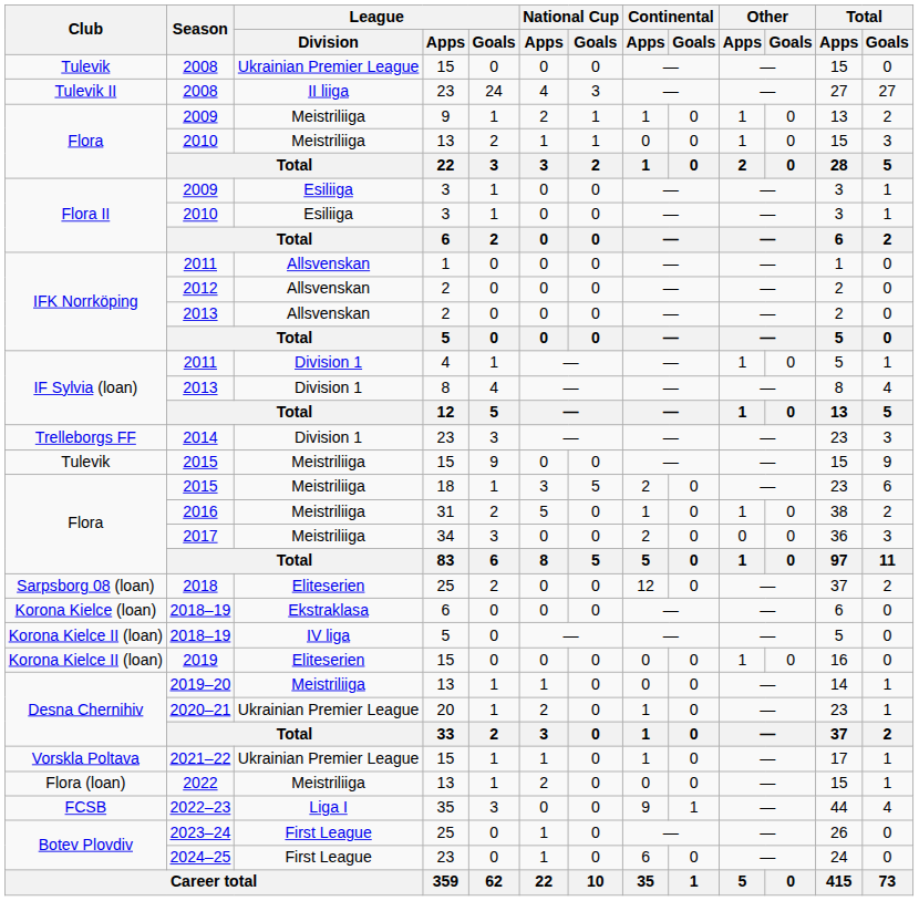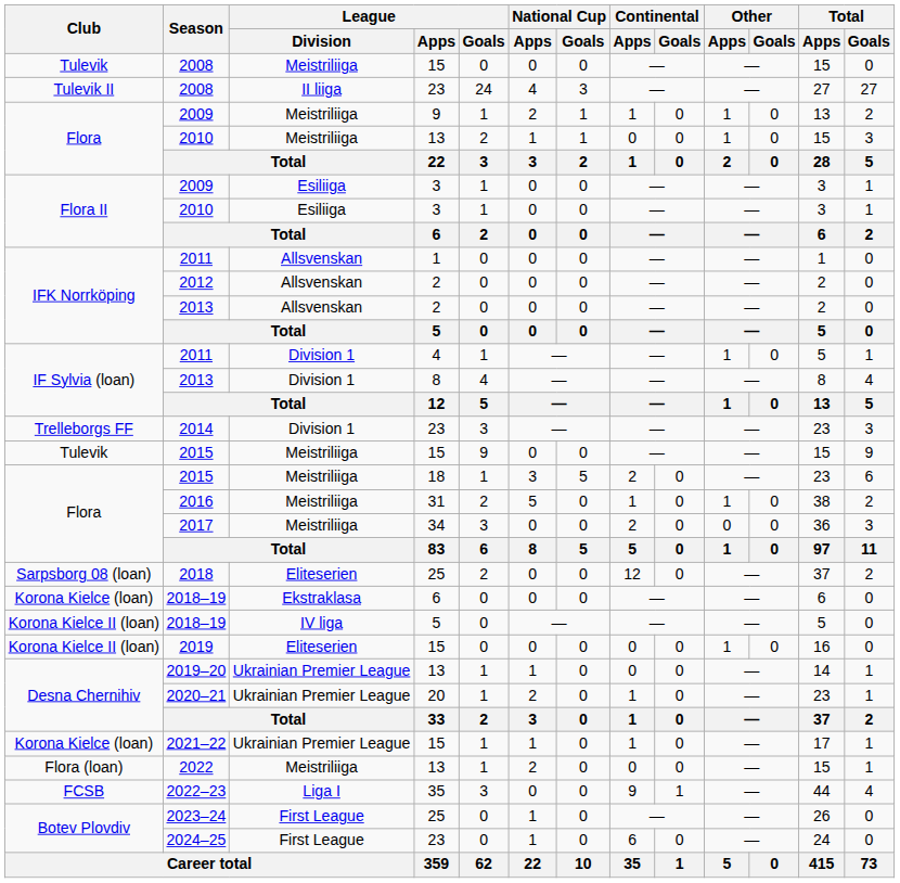2008 / 15 | League / Division: Ukrainian Premier League -> Meistriliiga
2019–20 | League / Division: Meistriliiga -> Ukrainian Premier League
2021–22 | Club: Vorskla Poltava -> Korona Kielce (loan)
